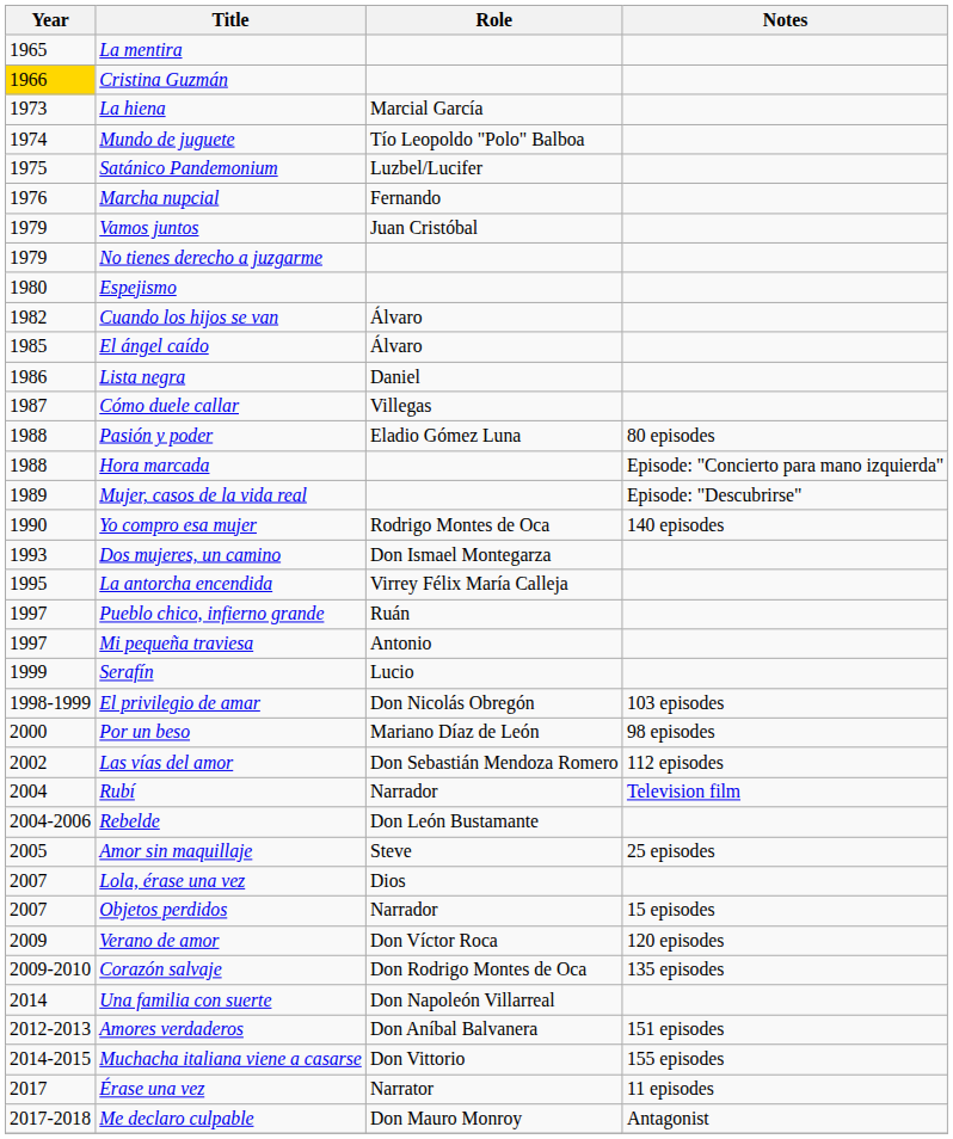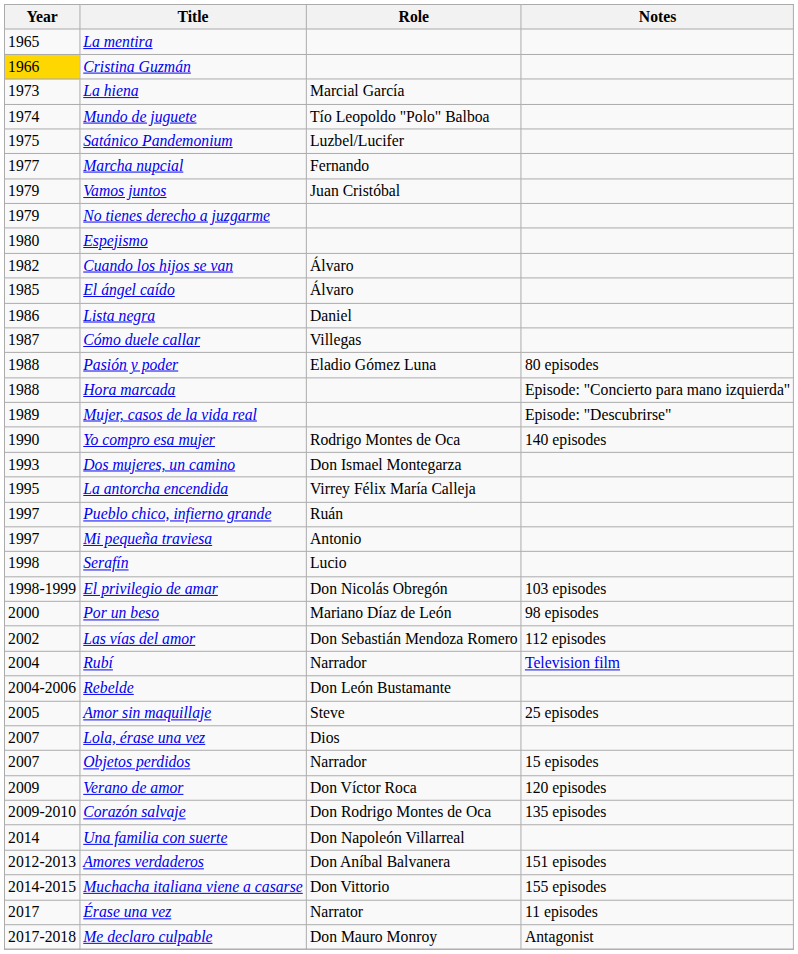Marcha nupcial | Year: 1976 -> 1977
Serafín | Year: 1999 -> 1998
